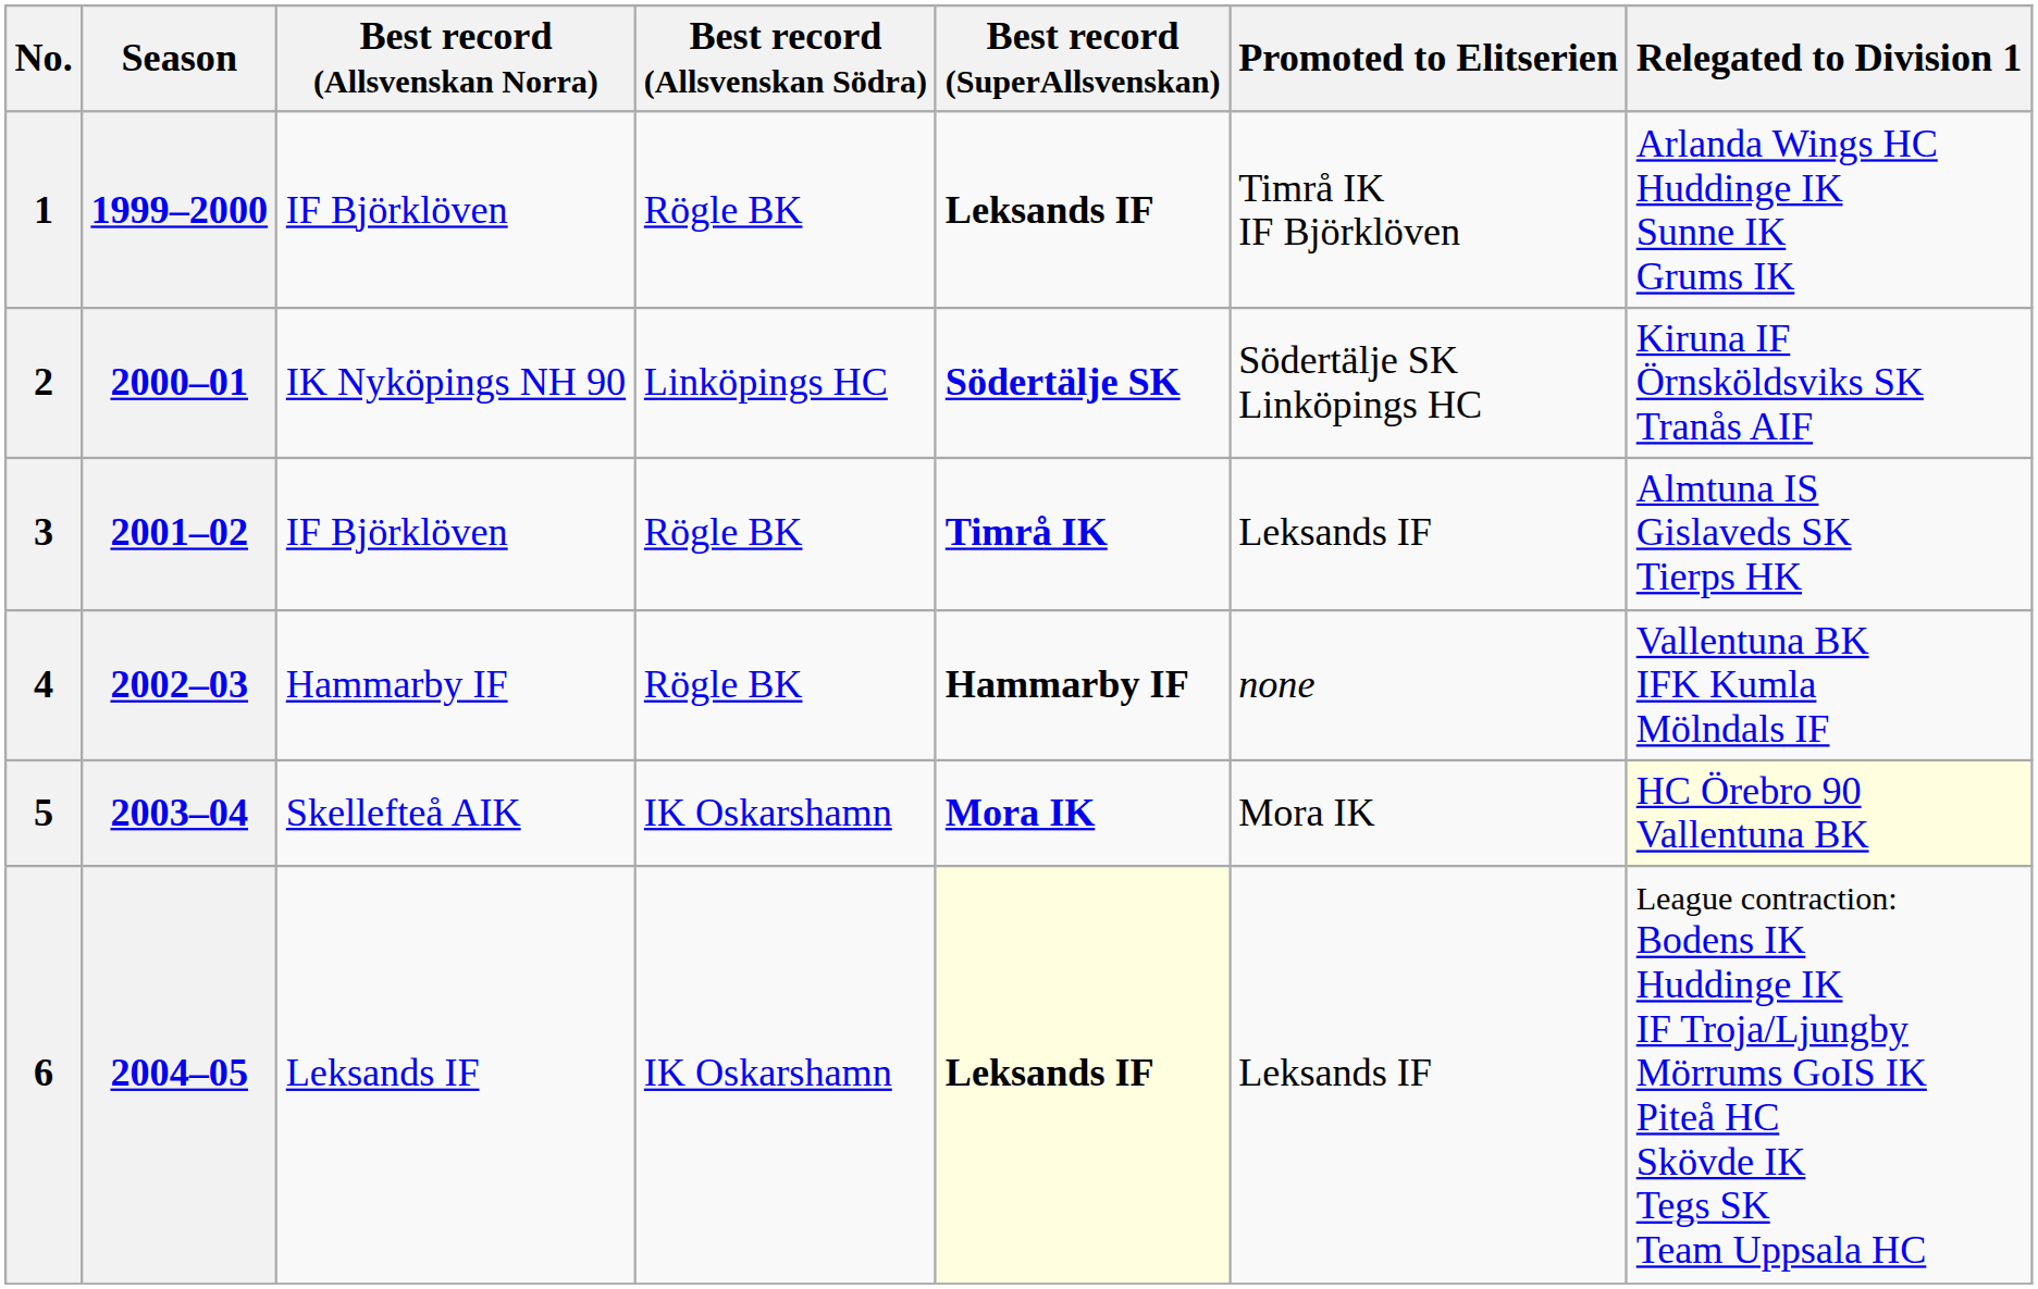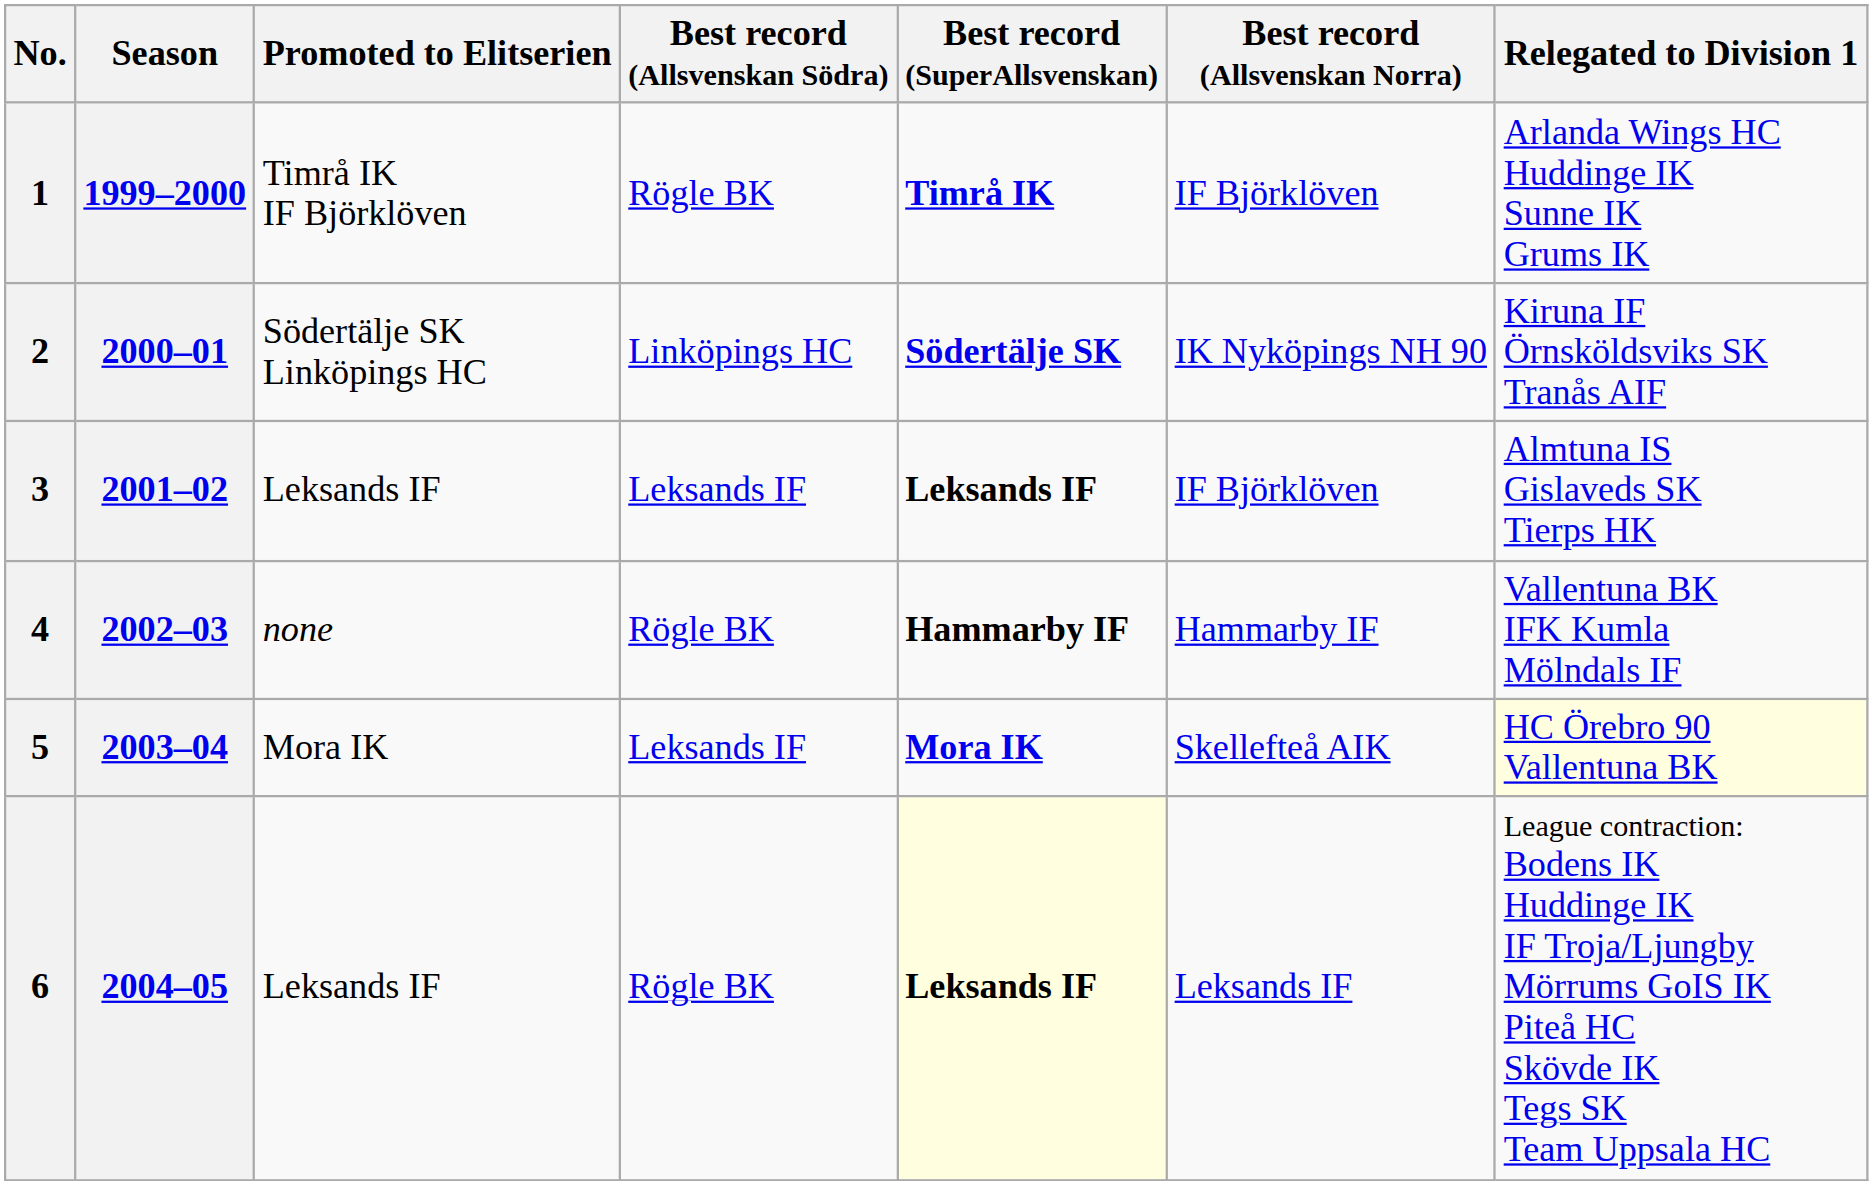columns swapped: Best record (Allsvenskan Norra) <-> Promoted to Elitserien
1 | Best record (SuperAllsvenskan): Leksands IF -> Timrå IK
3 | Best record (Allsvenskan Södra): Rögle BK -> Leksands IF
3 | Best record (SuperAllsvenskan): Timrå IK -> Leksands IF
5 | Best record (Allsvenskan Södra): IK Oskarshamn -> Leksands IF
6 | Best record (Allsvenskan Södra): IK Oskarshamn -> Rögle BK
